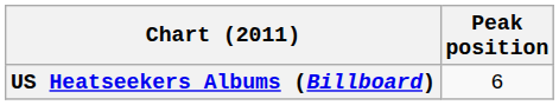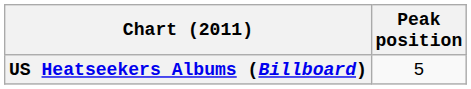US Heatseekers Albums (Billboard) | Peak position: 6 -> 5
